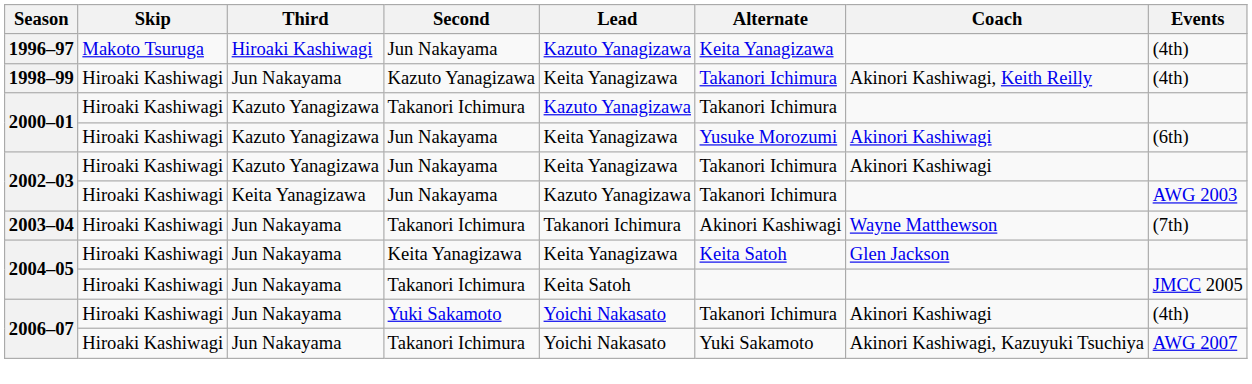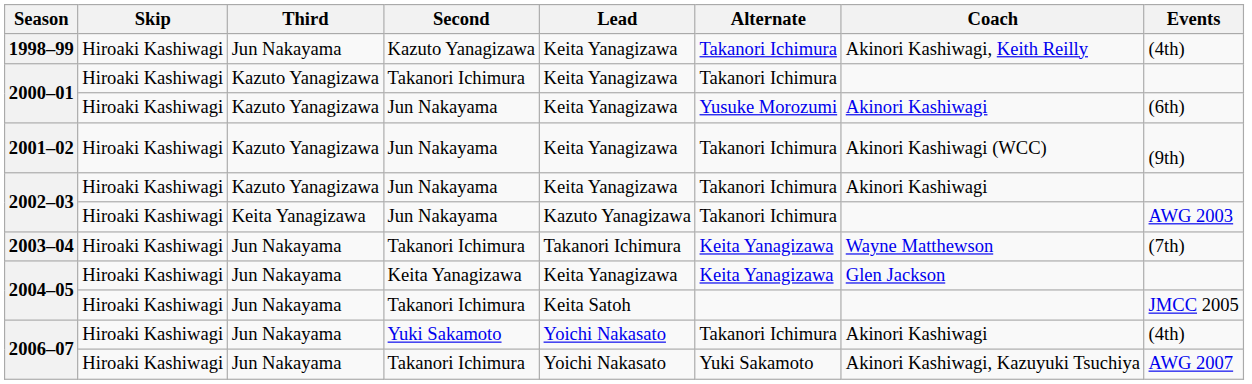- row: 1996–97 | Makoto Tsuruga | Hiroaki Kashiwagi | Jun Nakayama | Kazuto Yanagizawa | Keita Yanagizawa | (4th)
2000–01 / Takanori Ichimura | Lead: Kazuto Yanagizawa -> Keita Yanagizawa
+ row: 2001–02 | Hiroaki Kashiwagi | Kazuto Yanagizawa | Jun Nakayama | Keita Yanagizawa | Takanori Ichimura | Akinori Kashiwagi (WCC) | (9th)
2003–04 | Alternate: Akinori Kashiwagi -> Keita Yanagizawa
2004–05 / Keita Yanagizawa | Alternate: Keita Satoh -> Keita Yanagizawa
